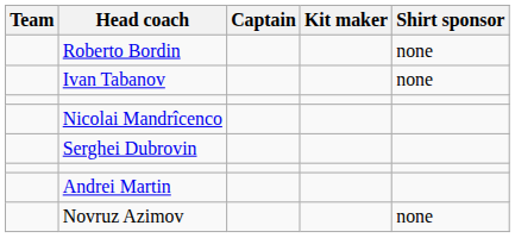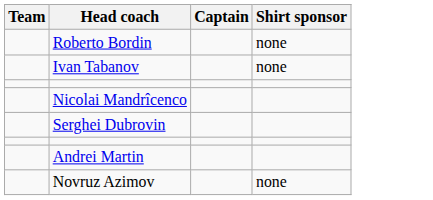- column: Kit maker
